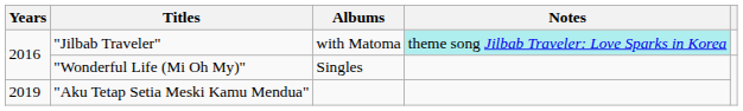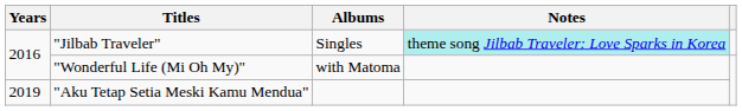"Jilbab Traveler" | Albums: with Matoma -> Singles
"Wonderful Life (Mi Oh My)" | Albums: Singles -> with Matoma
